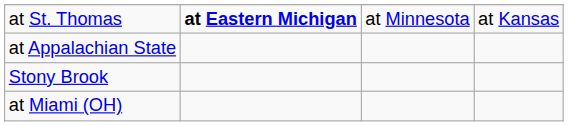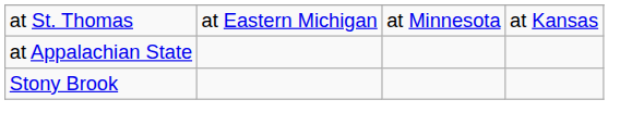at St. Thomas | column 2: bold -> normal
- row: at Miami (OH)
